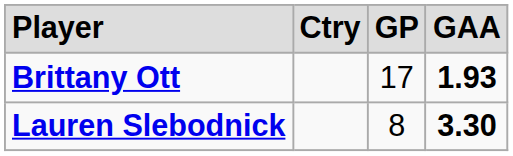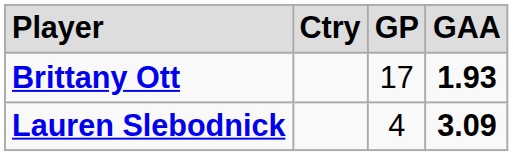Lauren Slebodnick | column 3: 8 -> 4
Lauren Slebodnick | column 4: 3.30 -> 3.09
